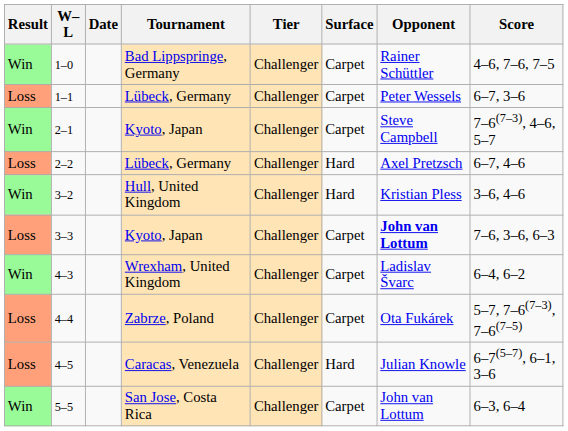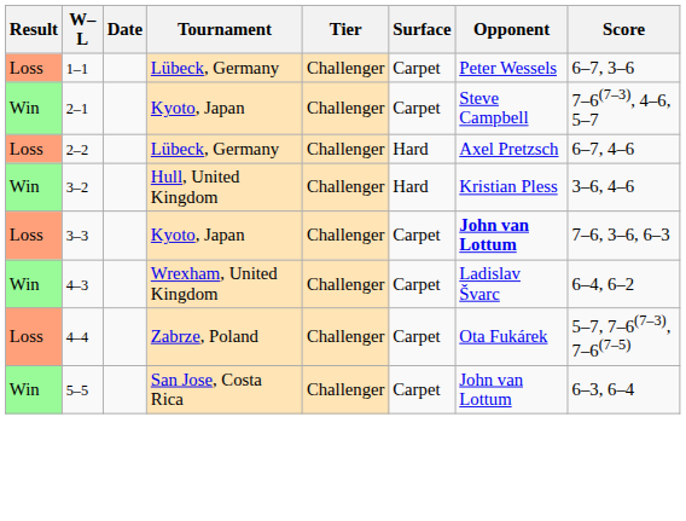- row: Win | 1–0 | Bad Lippspringe, Germany | Challenger | Carpet | Rainer Schüttler | 4–6, 7–6, 7–5
- row: Loss | 4–5 | Caracas, Venezuela | Challenger | Hard | Julian Knowle | 6–7(5–7), 6–1, 3–6
